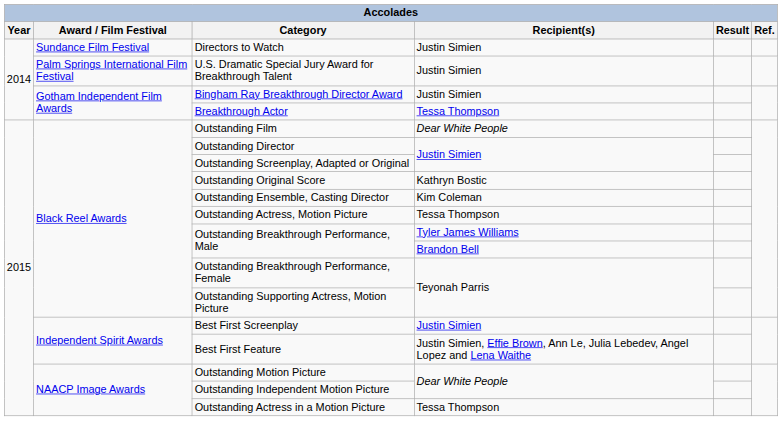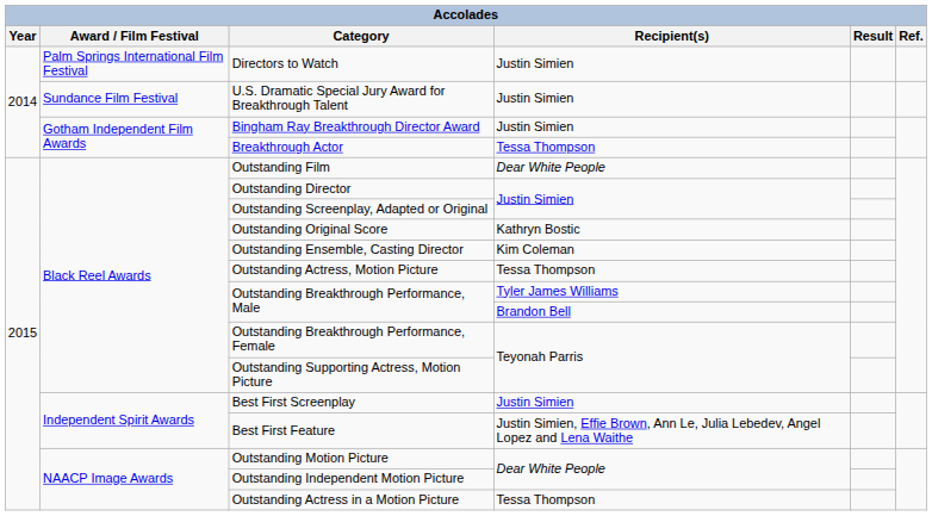Directors to Watch | Award / Film Festival: Sundance Film Festival -> Palm Springs International Film Festival
U.S. Dramatic Special Jury Award for Breakthrough Talent | Award / Film Festival: Palm Springs International Film Festival -> Sundance Film Festival
